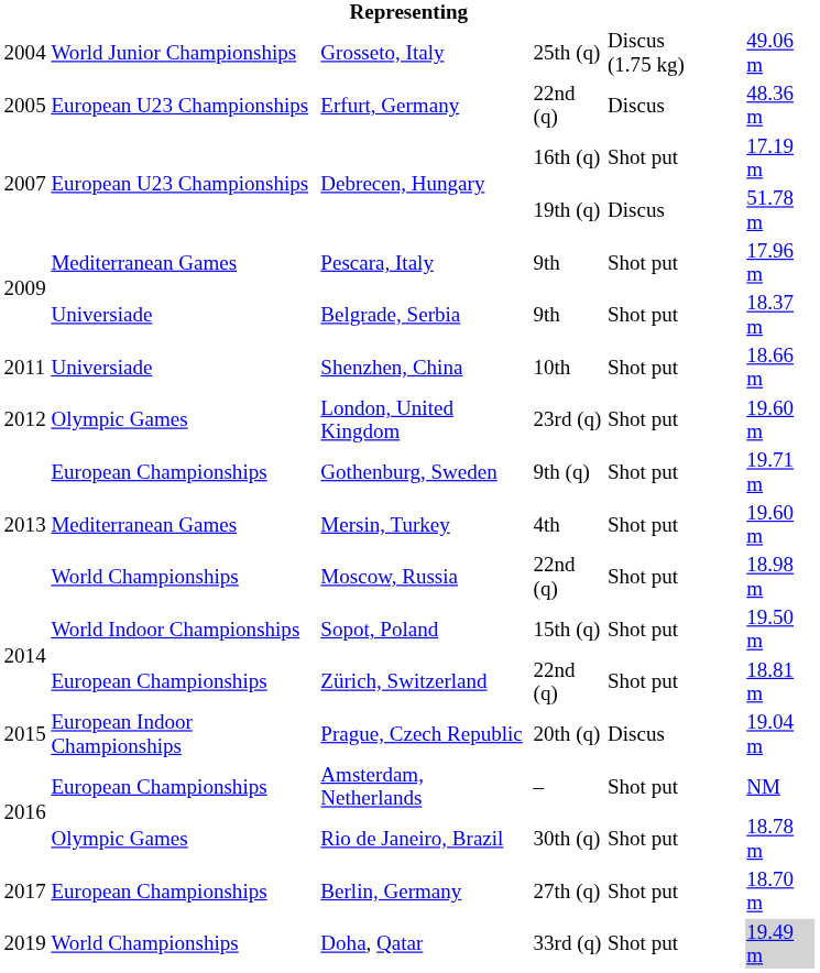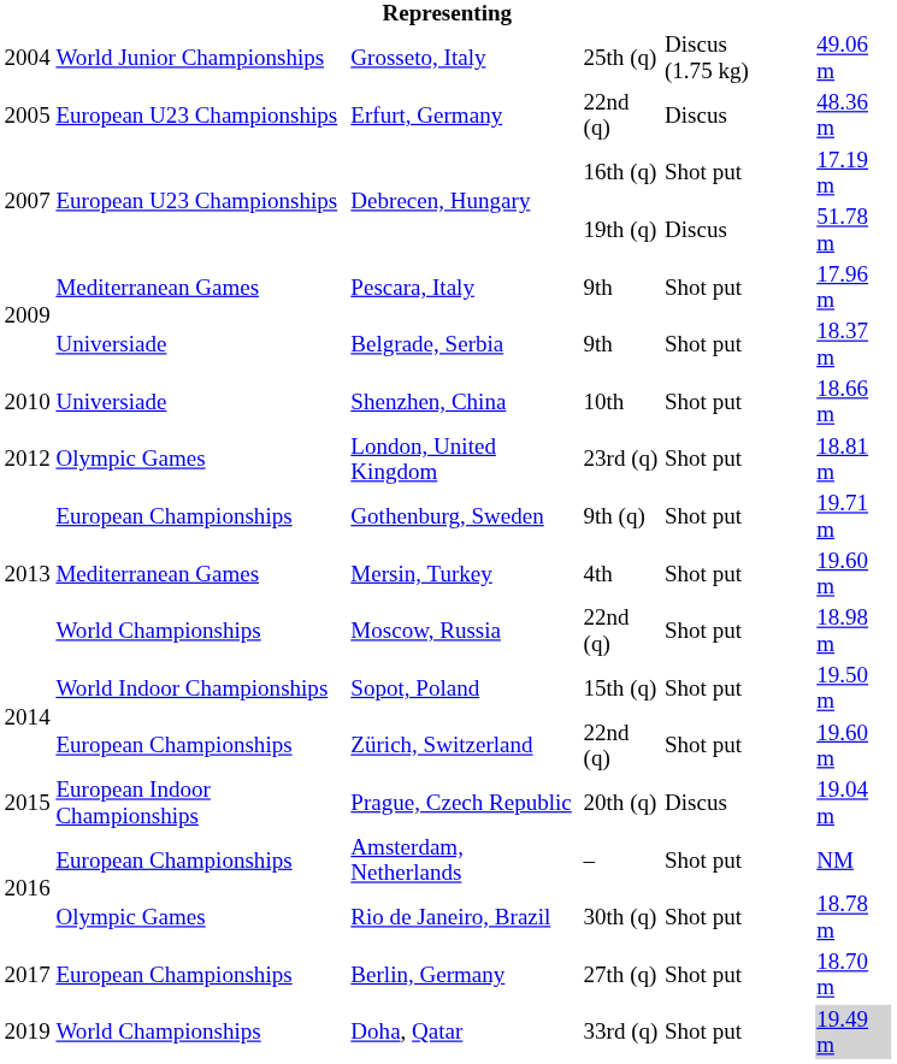Shenzhen, China | column 1: 2011 -> 2010
London, United Kingdom | column 6: 19.60 m -> 18.81 m
Zürich, Switzerland | column 6: 18.81 m -> 19.60 m
